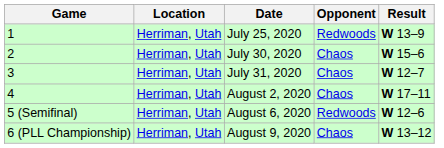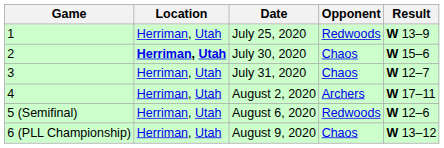July 30, 2020 | Location: normal -> bold
August 2, 2020 | Opponent: Chaos -> Archers
